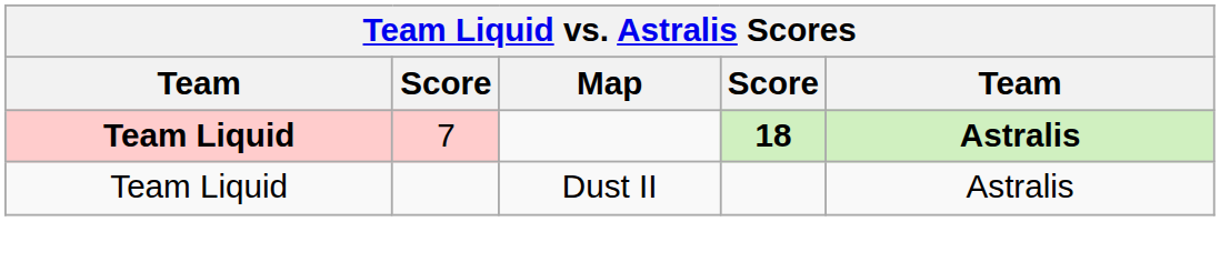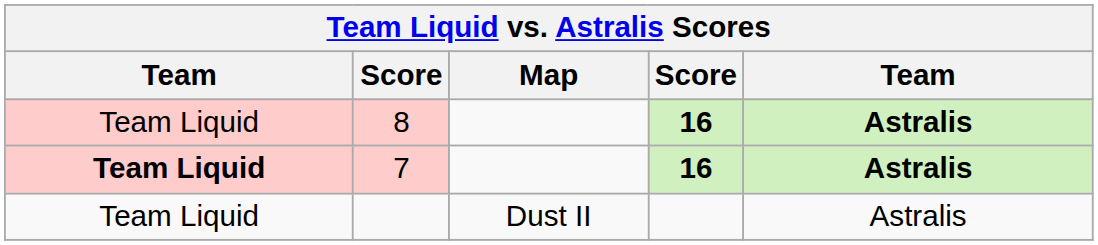+ row: Team Liquid | 8 | 16 | Astralis
7 | column 4: 18 -> 16
